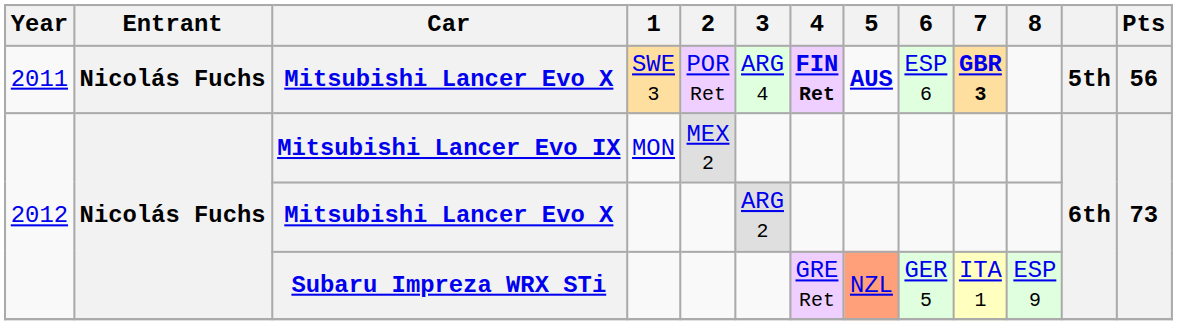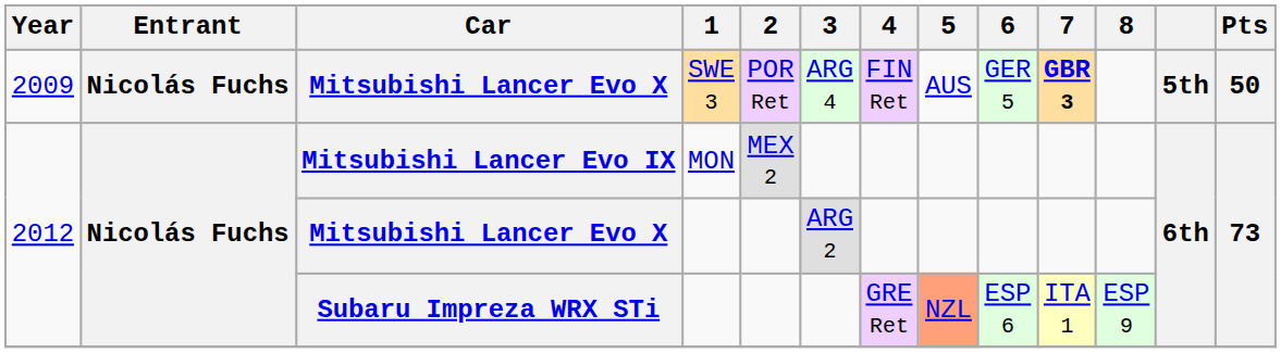Mitsubishi Lancer Evo X / SWE 3 | Year: 2011 -> 2009
Mitsubishi Lancer Evo X / SWE 3 | 4: bold -> normal
Mitsubishi Lancer Evo X / SWE 3 | 5: bold -> normal
Mitsubishi Lancer Evo X / SWE 3 | 6: ESP 6 -> GER 5
Mitsubishi Lancer Evo X / SWE 3 | Pts: 56 -> 50
Subaru Impreza WRX STi | 6: GER 5 -> ESP 6
